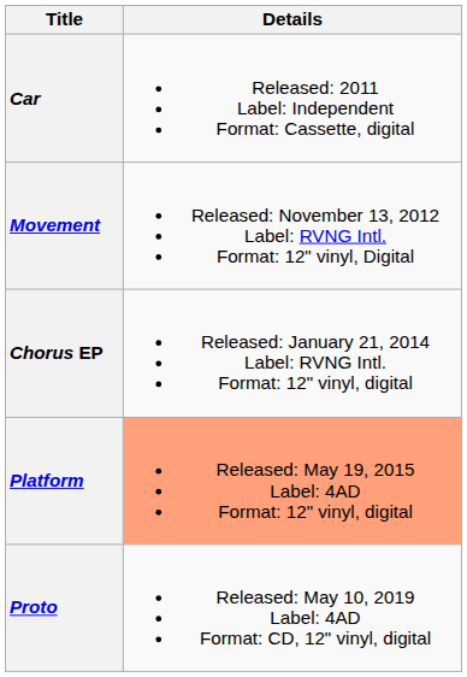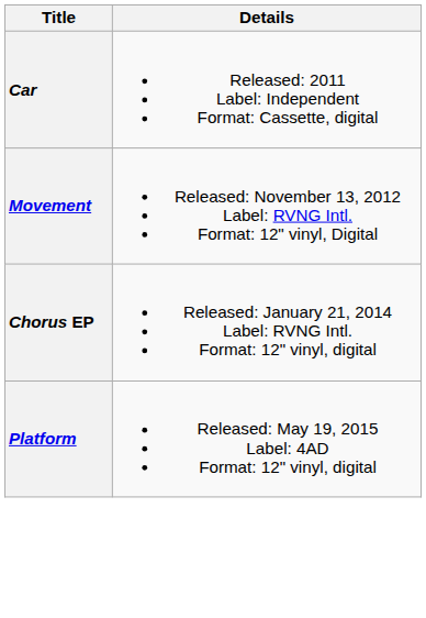Platform | Details: lightsalmon background -> no background
- row: Proto | Released: May 10, 2019 Label: 4AD Format: CD, 12" vinyl, digital
